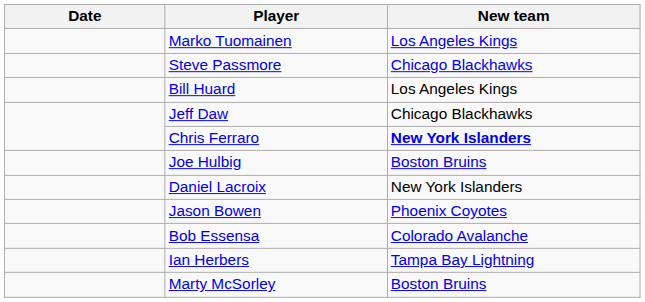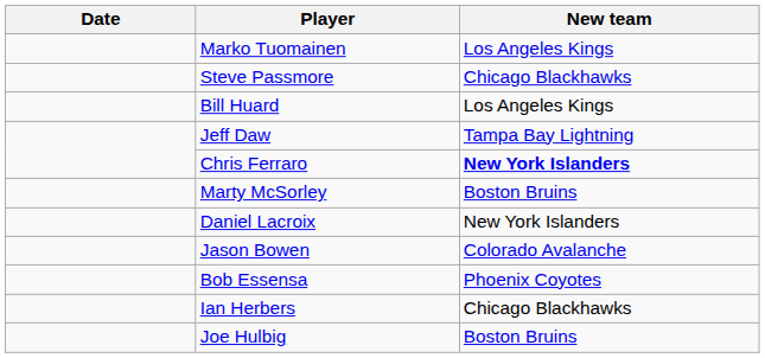Jeff Daw | New team: Chicago Blackhawks -> Tampa Bay Lightning
rows swapped: Joe Hulbig <-> Marty McSorley
Jason Bowen | New team: Phoenix Coyotes -> Colorado Avalanche
Bob Essensa | New team: Colorado Avalanche -> Phoenix Coyotes
Ian Herbers | New team: Tampa Bay Lightning -> Chicago Blackhawks
